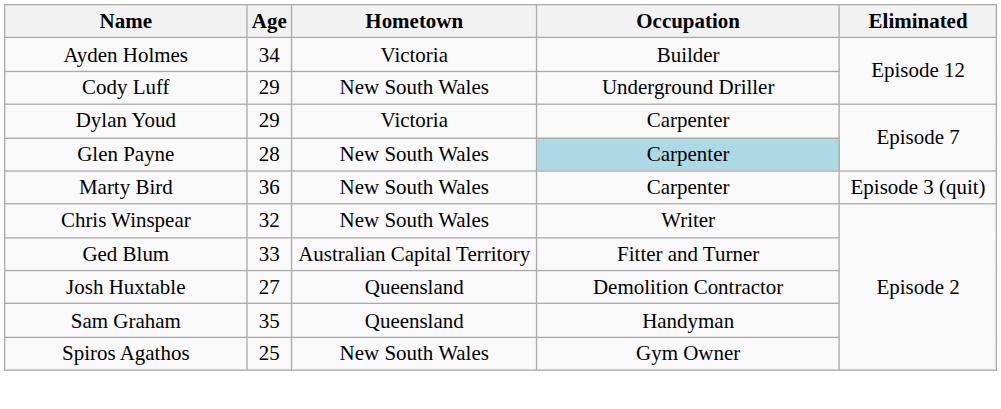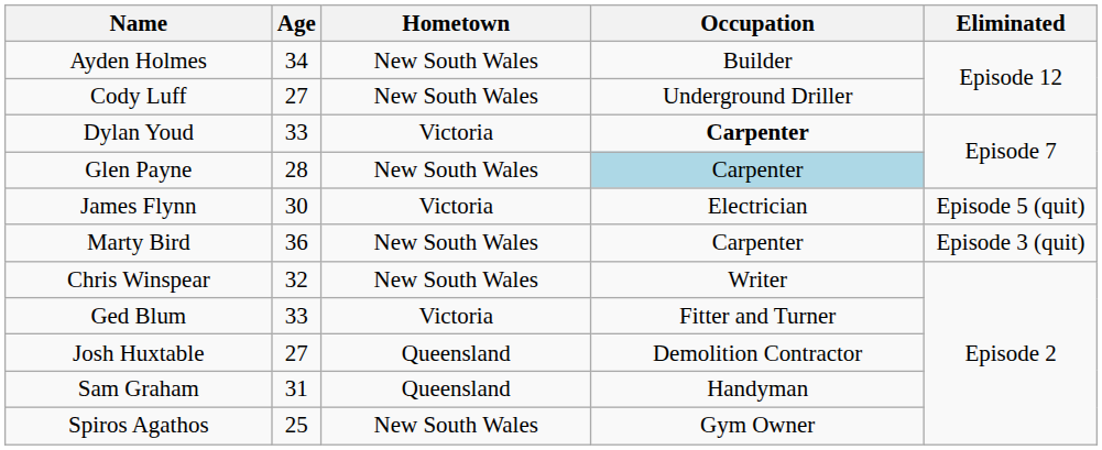Ayden Holmes | Hometown: Victoria -> New South Wales
Cody Luff | Age: 29 -> 27
Dylan Youd | Age: 29 -> 33
Dylan Youd | Occupation: normal -> bold
+ row: James Flynn | 30 | Victoria | Electrician | Episode 5 (quit)
Ged Blum | Hometown: Australian Capital Territory -> Victoria
Sam Graham | Age: 35 -> 31
